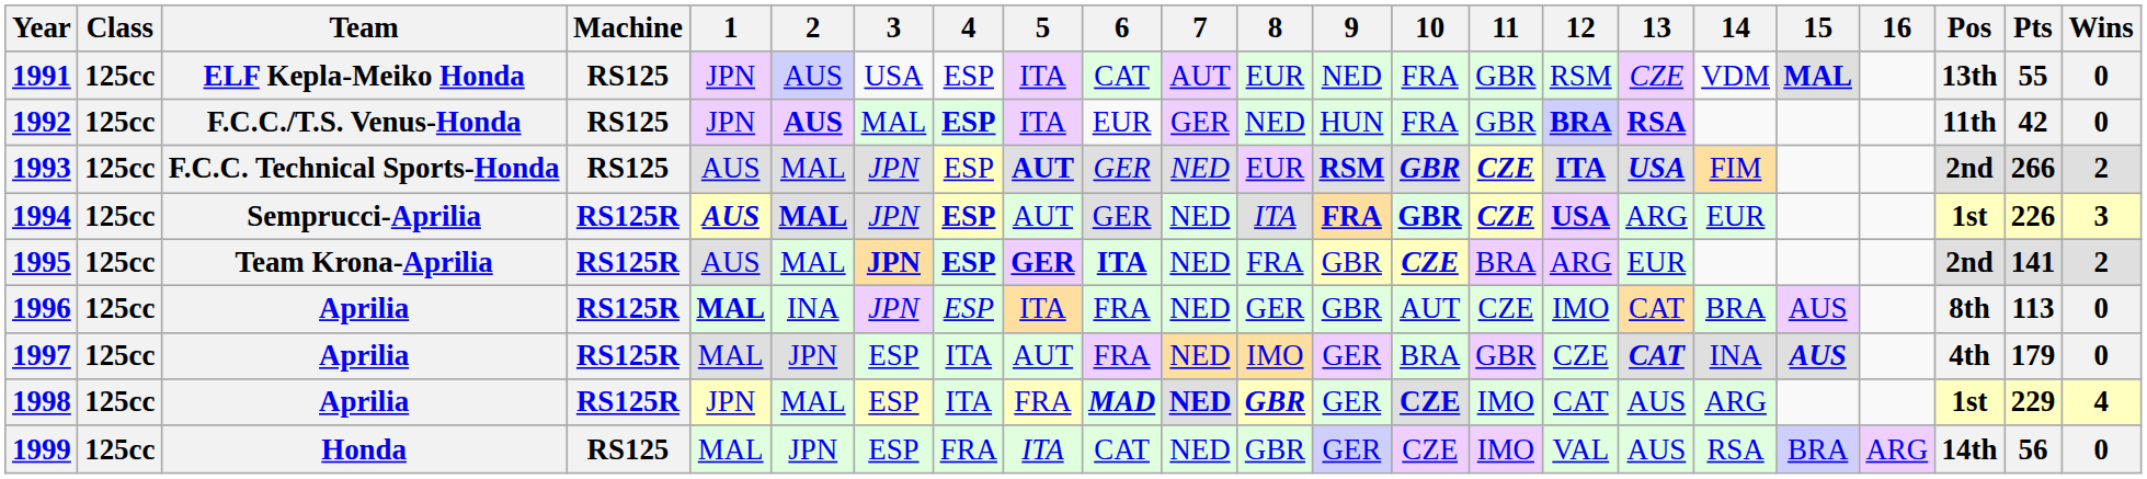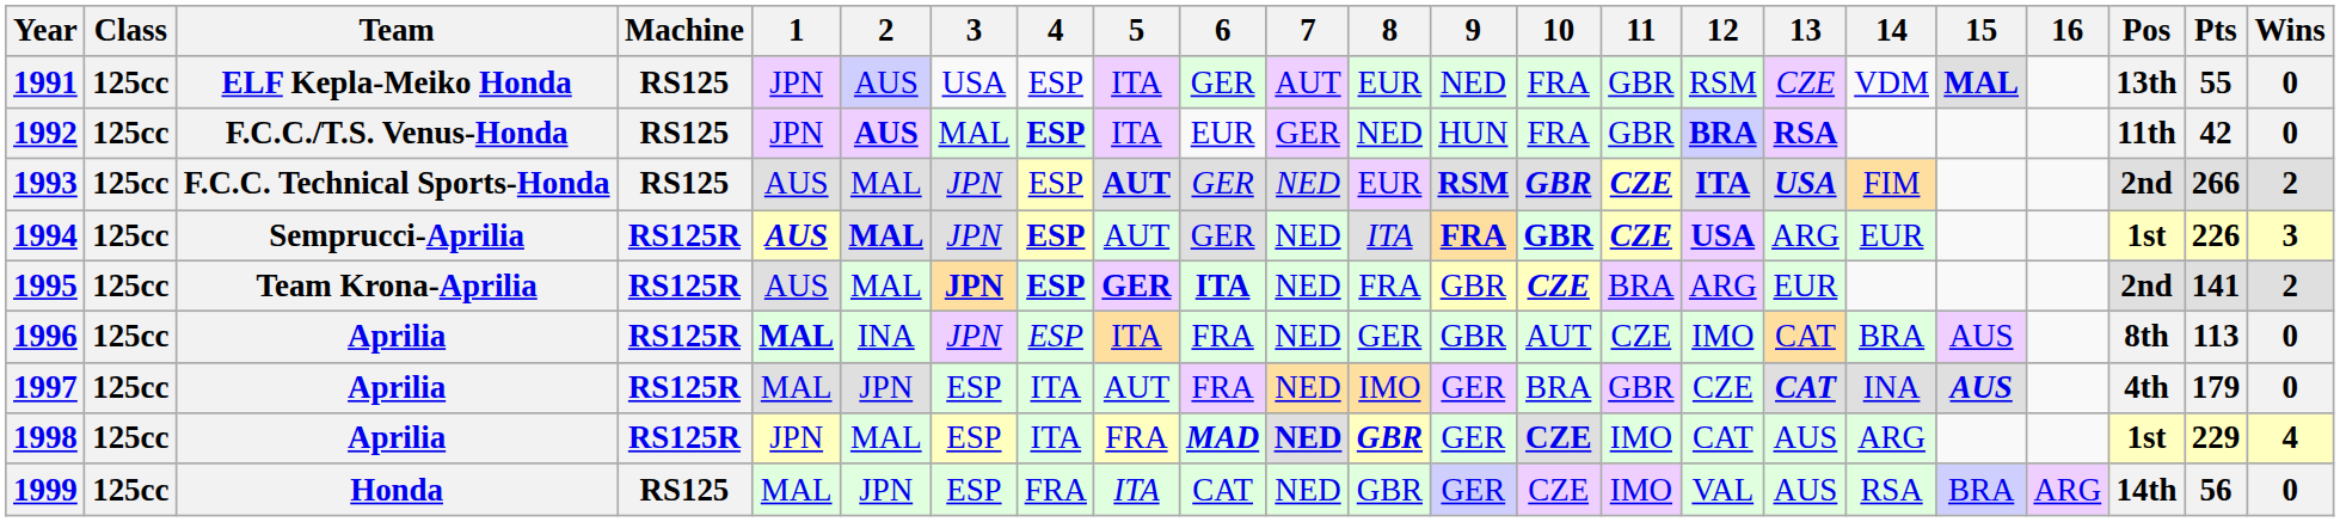1991 | 6: CAT -> GER
